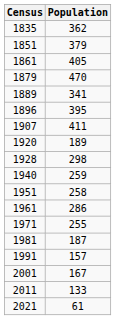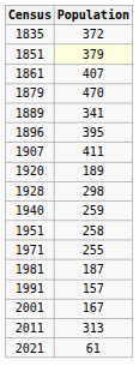1835 | Population: 362 -> 372
1851 | Population: no background -> lightyellow background
1861 | Population: 405 -> 407
- row: 1961 | 286
2011 | Population: 133 -> 313
